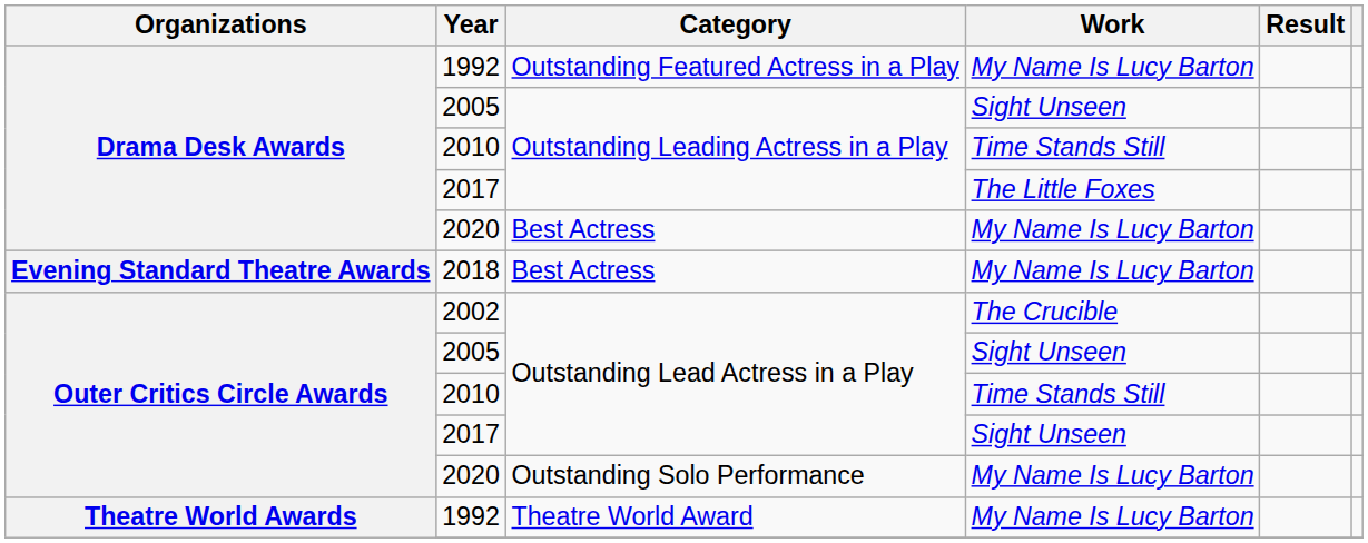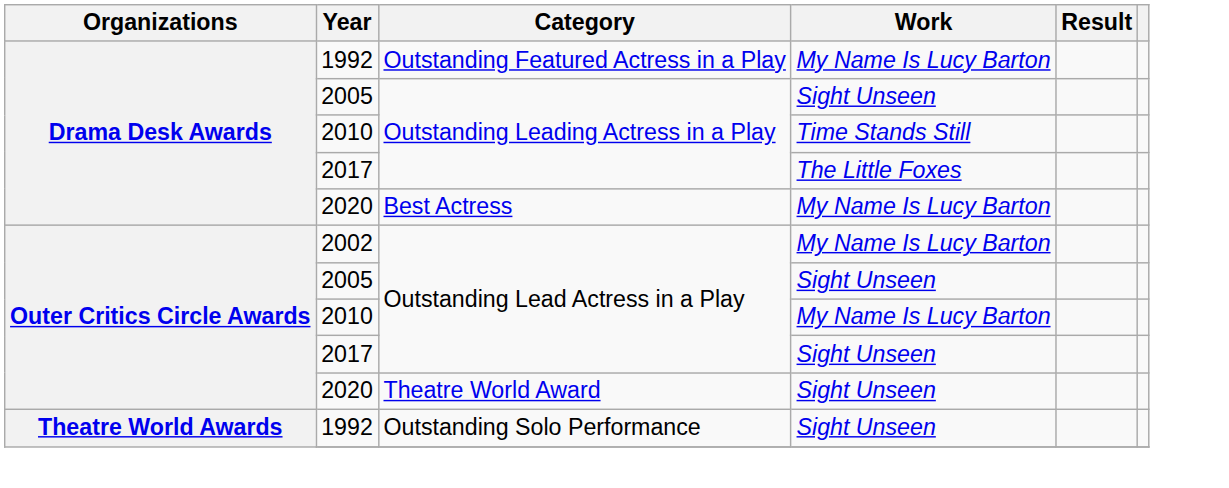- row: Evening Standard Theatre Awards | 2018 | Best Actress | My Name Is Lucy Barton
2002 | Work: The Crucible -> My Name Is Lucy Barton
Outer Critics Circle Awards / 2010 | Work: Time Stands Still -> My Name Is Lucy Barton
Outer Critics Circle Awards / 2020 | Category: Outstanding Solo Performance -> Theatre World Award
Outer Critics Circle Awards / 2020 | Work: My Name Is Lucy Barton -> Sight Unseen
Theatre World Awards / 1992 | Category: Theatre World Award -> Outstanding Solo Performance
Theatre World Awards / 1992 | Work: My Name Is Lucy Barton -> Sight Unseen
